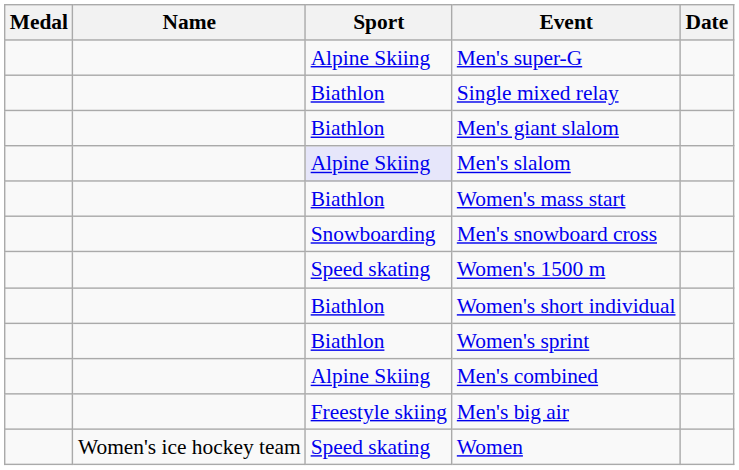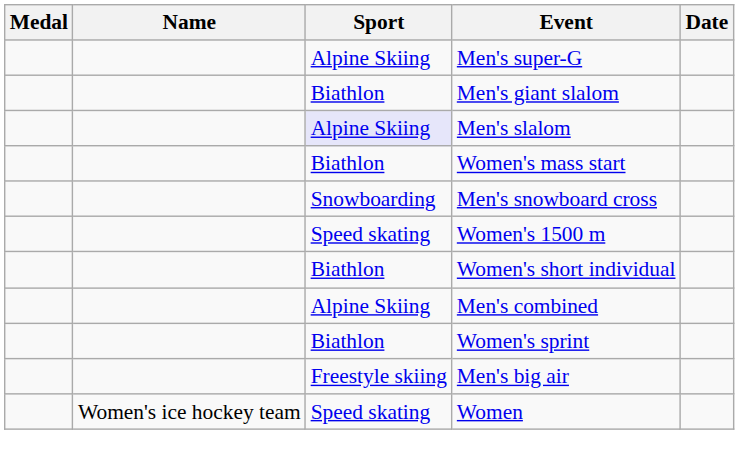- row: Biathlon | Single mixed relay
rows swapped: Men's combined <-> Women's sprint
